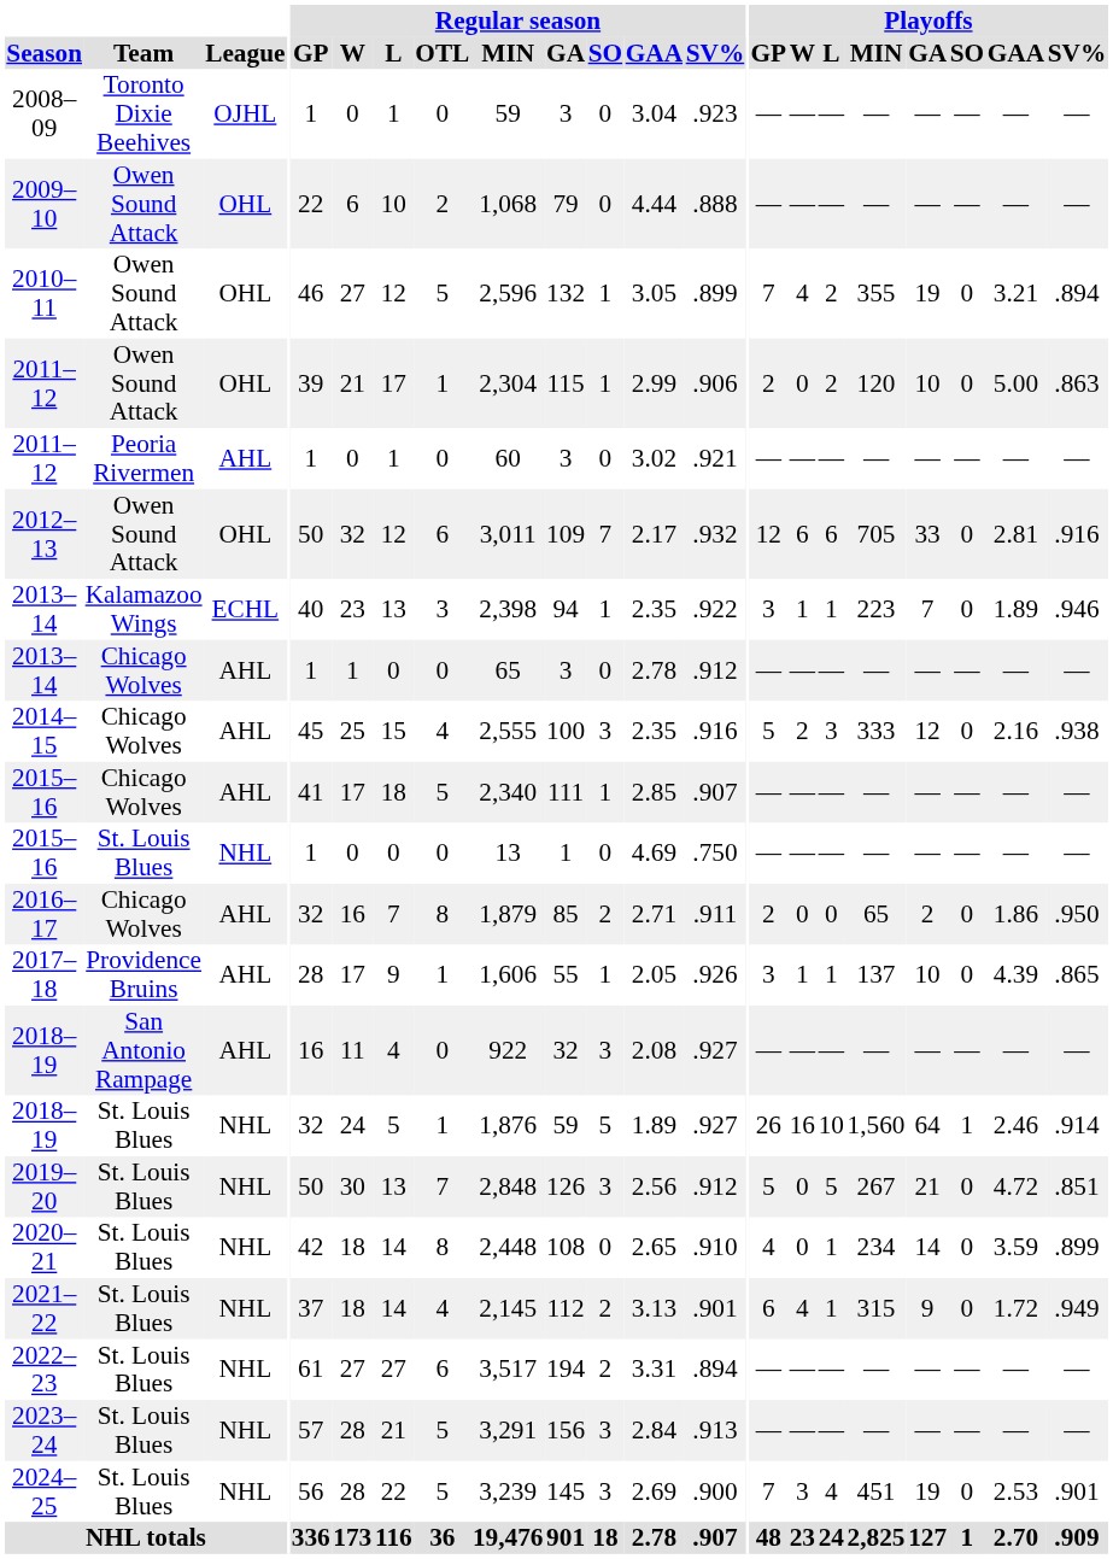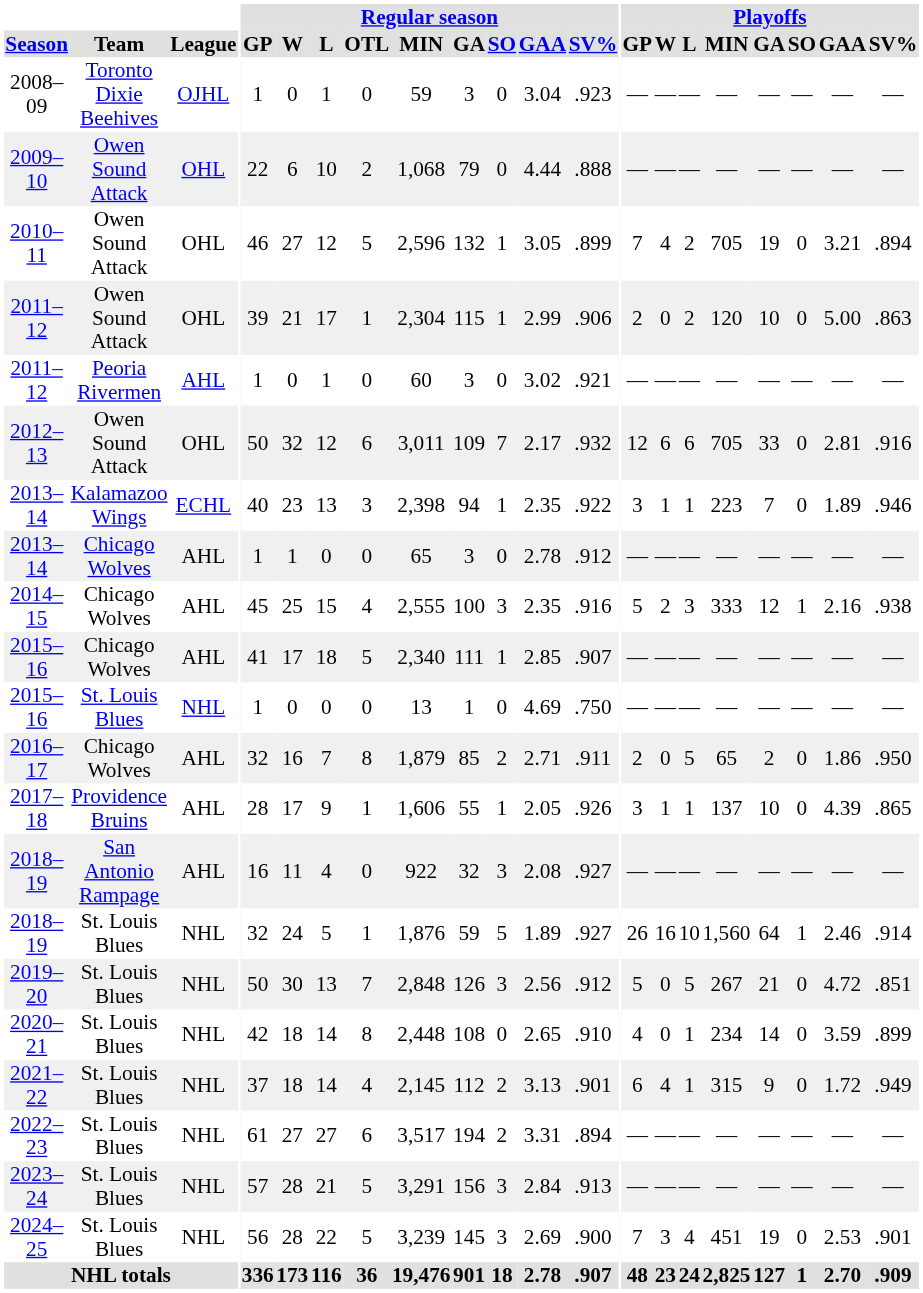2010–11 | Playoffs / MIN: 355 -> 705
2014–15 | Playoffs / SO: 0 -> 1
2016–17 | Playoffs / L: 0 -> 5
